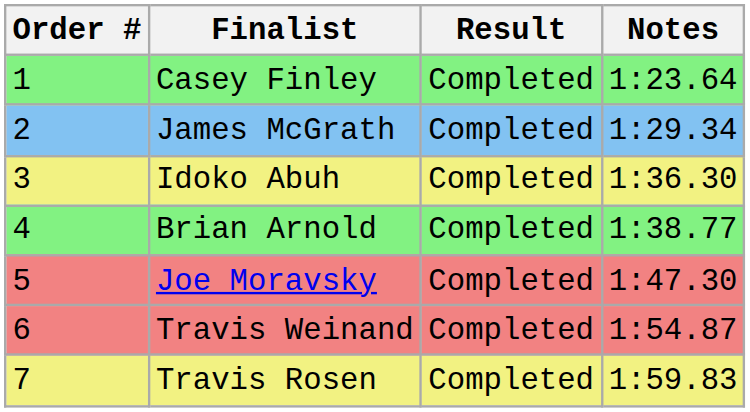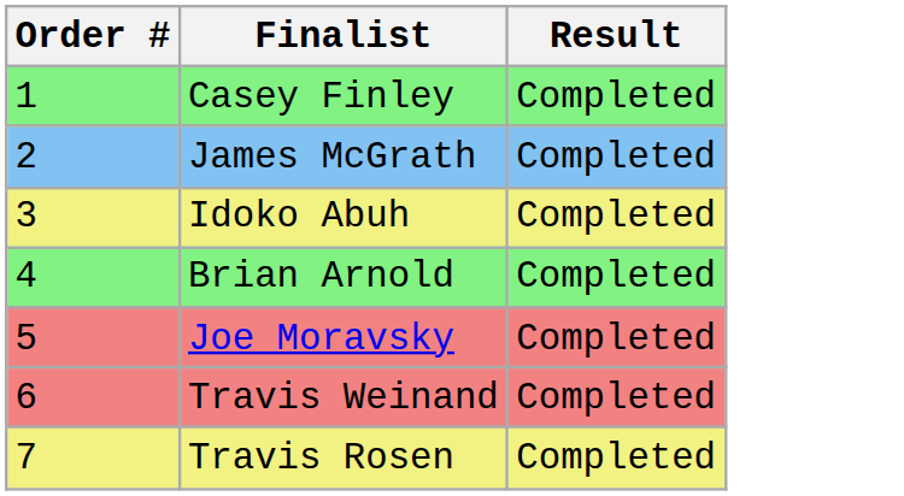- column: Notes | 1:23.64 | 1:29.34 | 1:36.30 | 1:38.77 | 1:47.30 | 1:54.87 | 1:59.83
